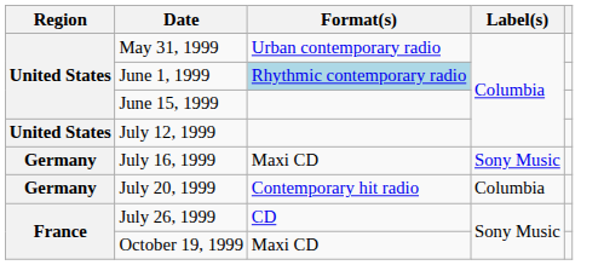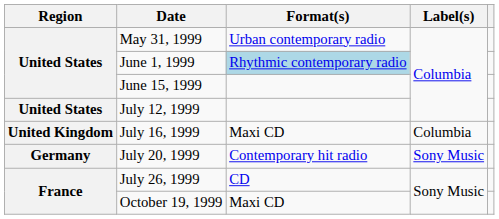July 16, 1999 | Region: Germany -> United Kingdom
July 16, 1999 | Label(s): Sony Music -> Columbia
July 20, 1999 | Label(s): Columbia -> Sony Music
